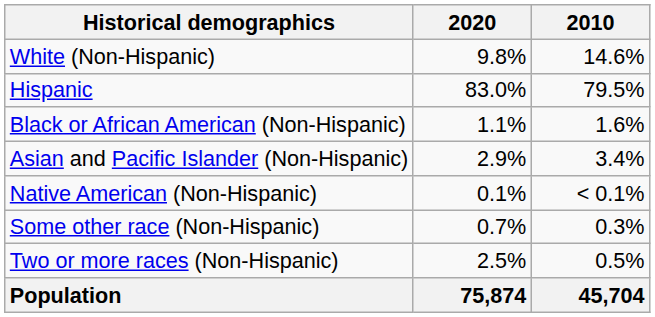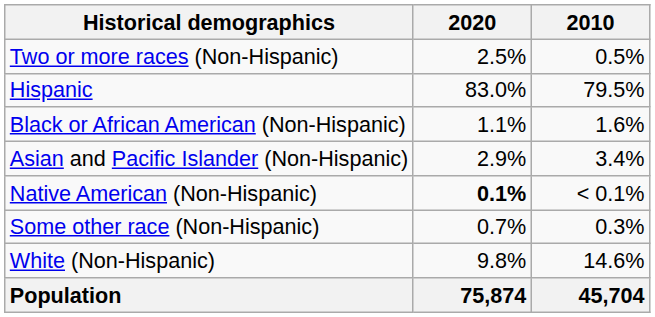rows swapped: White (Non-Hispanic) <-> Two or more races (Non-Hispanic)
Native American (Non-Hispanic) | 2020: normal -> bold
